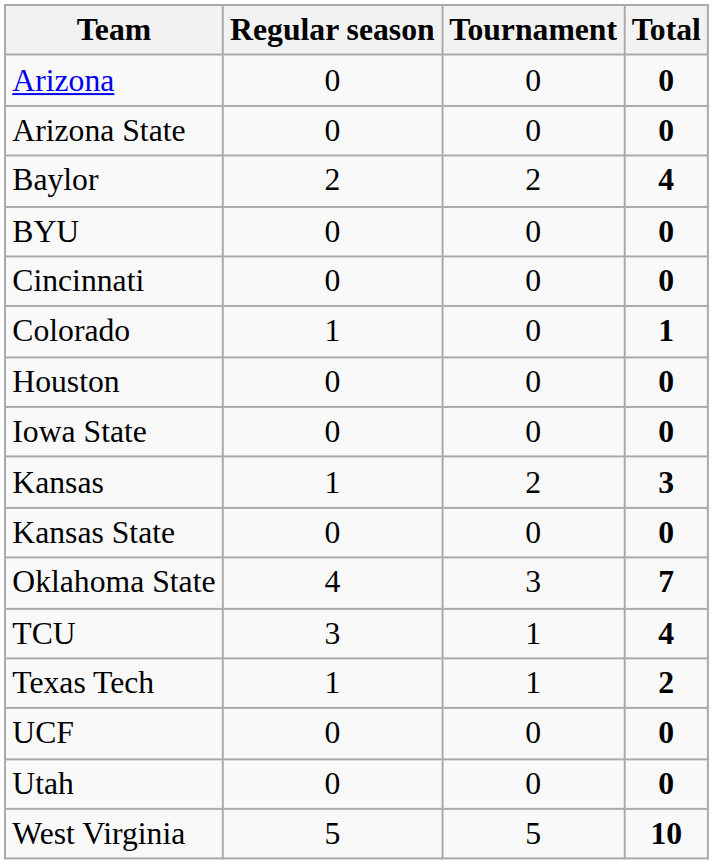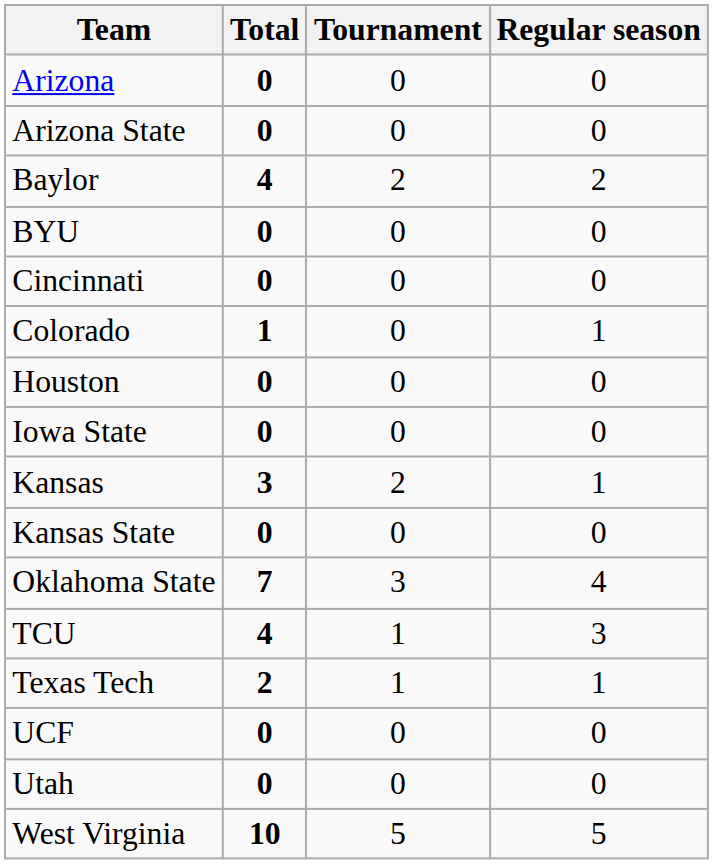columns swapped: Regular season <-> Total
